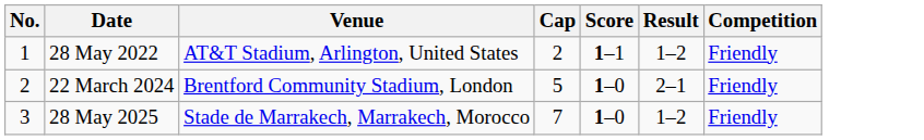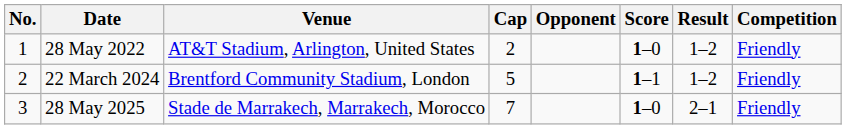+ column: Opponent
28 May 2022 | Score: 1–1 -> 1–0
22 March 2024 | Score: 1–0 -> 1–1
22 March 2024 | Result: 2–1 -> 1–2
28 May 2025 | Result: 1–2 -> 2–1
